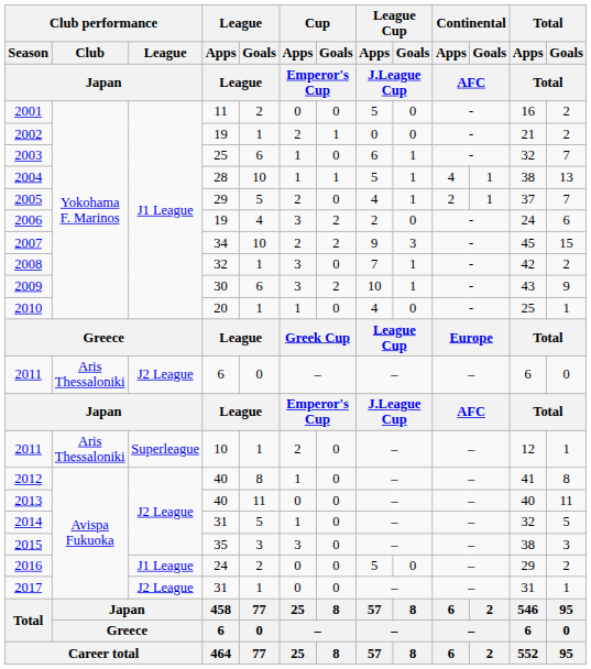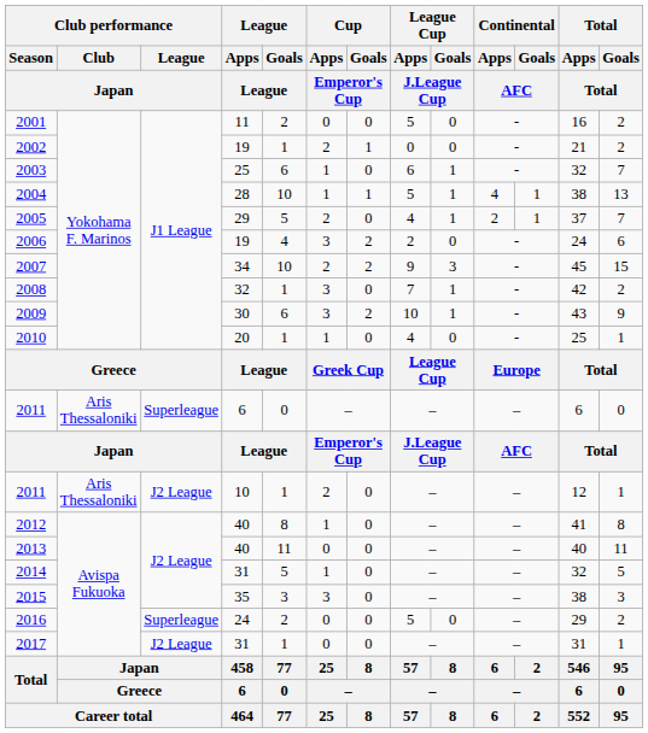2011 / 6 | Club performance / League / Japan: J2 League -> Superleague
2011 / 10 | Club performance / League / Japan: Superleague -> J2 League
2016 | Club performance / League / Japan: J1 League -> Superleague
